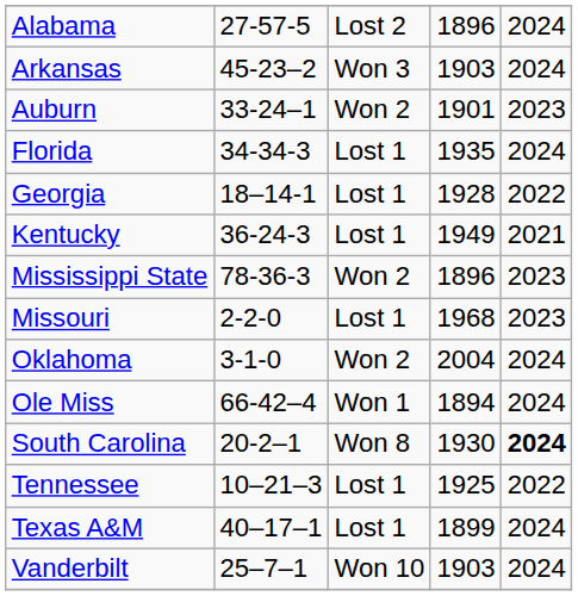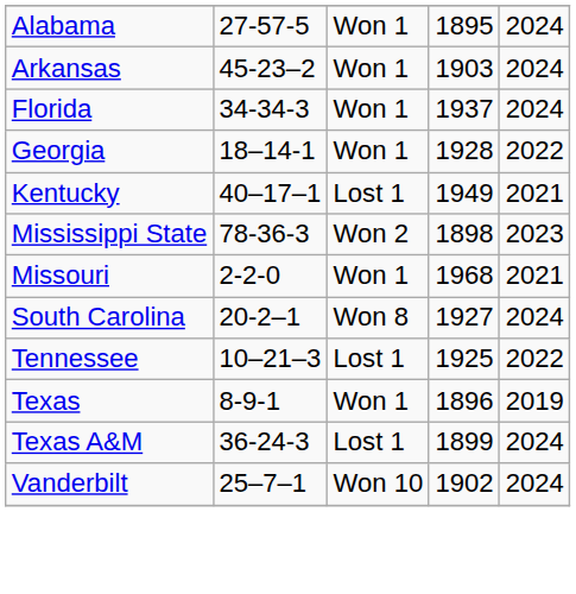Alabama | column 3: Lost 2 -> Won 1
Alabama | column 4: 1896 -> 1895
Arkansas | column 3: Won 3 -> Won 1
- row: Auburn | 33-24–1 | Won 2 | 1901 | 2023
Florida | column 3: Lost 1 -> Won 1
Florida | column 4: 1935 -> 1937
Georgia | column 3: Lost 1 -> Won 1
Kentucky | column 2: 36-24-3 -> 40–17–1
Mississippi State | column 4: 1896 -> 1898
Missouri | column 3: Lost 1 -> Won 1
Missouri | column 5: 2023 -> 2021
- row: Oklahoma | 3-1-0 | Won 2 | 2004 | 2024
- row: Ole Miss | 66-42–4 | Won 1 | 1894 | 2024
South Carolina | column 4: 1930 -> 1927
South Carolina | column 5: bold -> normal
+ row: Texas | 8-9-1 | Won 1 | 1896 | 2019
Texas A&M | column 2: 40–17–1 -> 36-24-3
Vanderbilt | column 4: 1903 -> 1902
